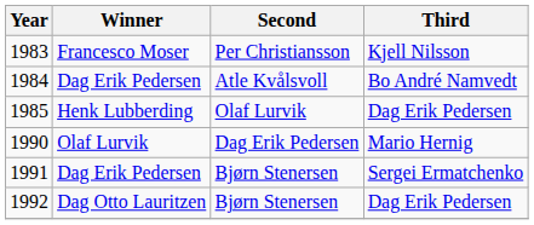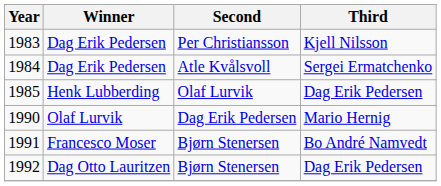1983 | Winner: Francesco Moser -> Dag Erik Pedersen
1984 | Third: Bo André Namvedt -> Sergei Ermatchenko
1991 | Winner: Dag Erik Pedersen -> Francesco Moser
1991 | Third: Sergei Ermatchenko -> Bo André Namvedt
